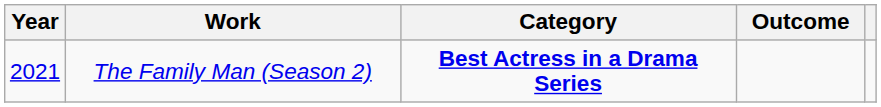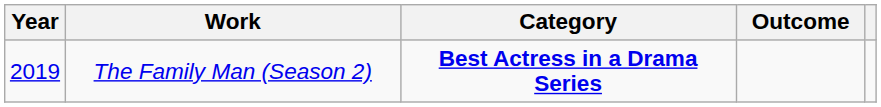The Family Man (Season 2) | Year: 2021 -> 2019
